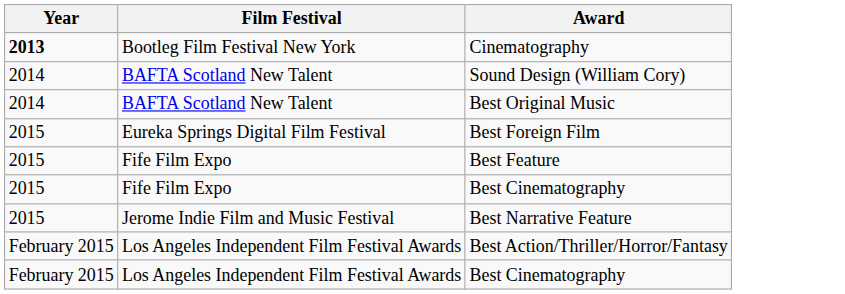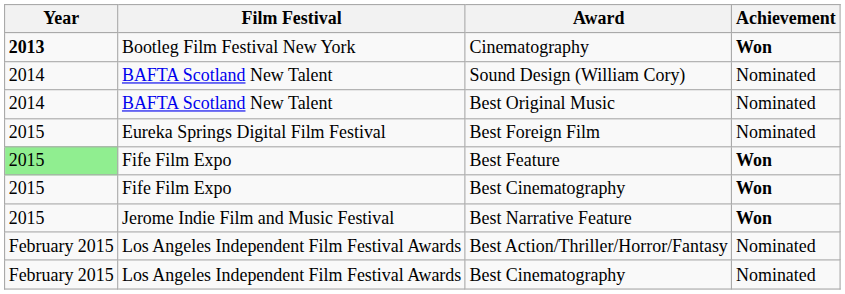+ column: Achievement | Won | Nominated | Nominated | Nominated | Won | Won | Won | Nominated | Nominated
Best Feature | Year: no background -> lightgreen background
